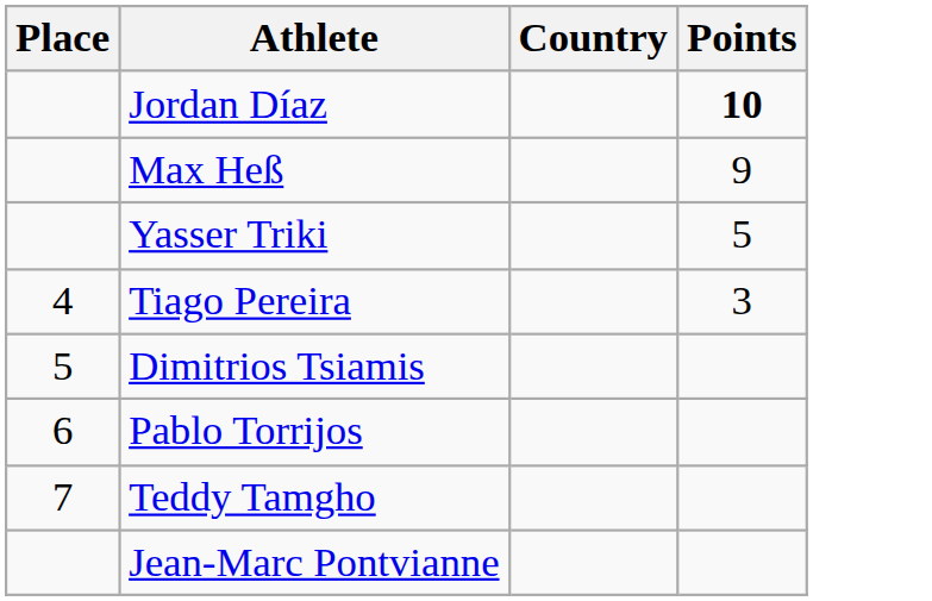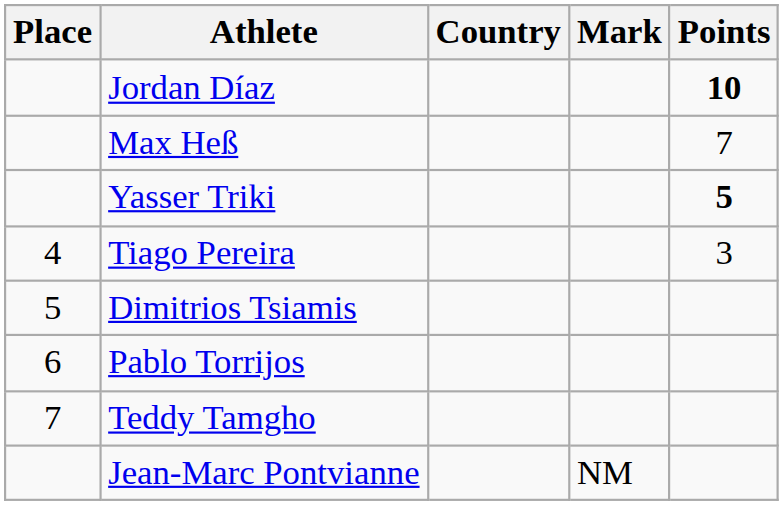+ column: Mark | NM
Max Heß | Points: 9 -> 7
Yasser Triki | Points: normal -> bold
